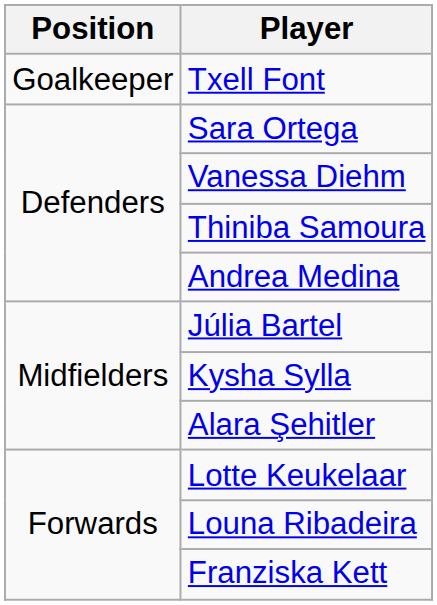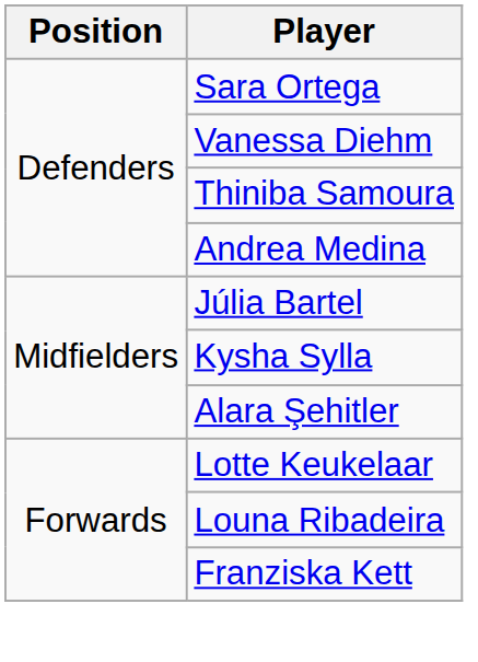- row: Goalkeeper | Txell Font
